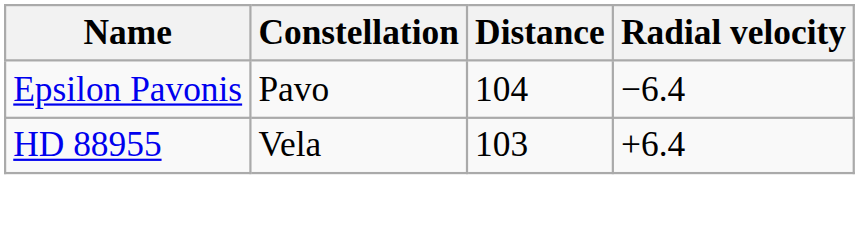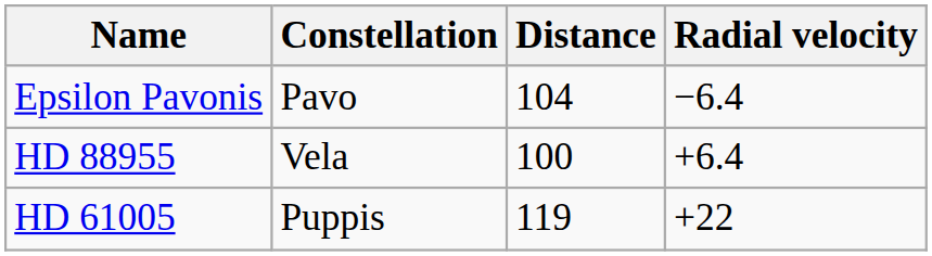HD 88955 | Distance: 103 -> 100
+ row: HD 61005 | Puppis | 119 | +22
